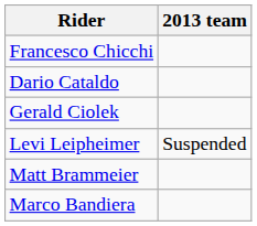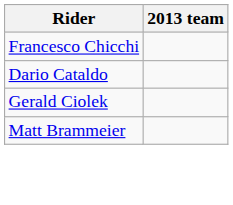- row: Levi Leipheimer | Suspended
- row: Marco Bandiera
